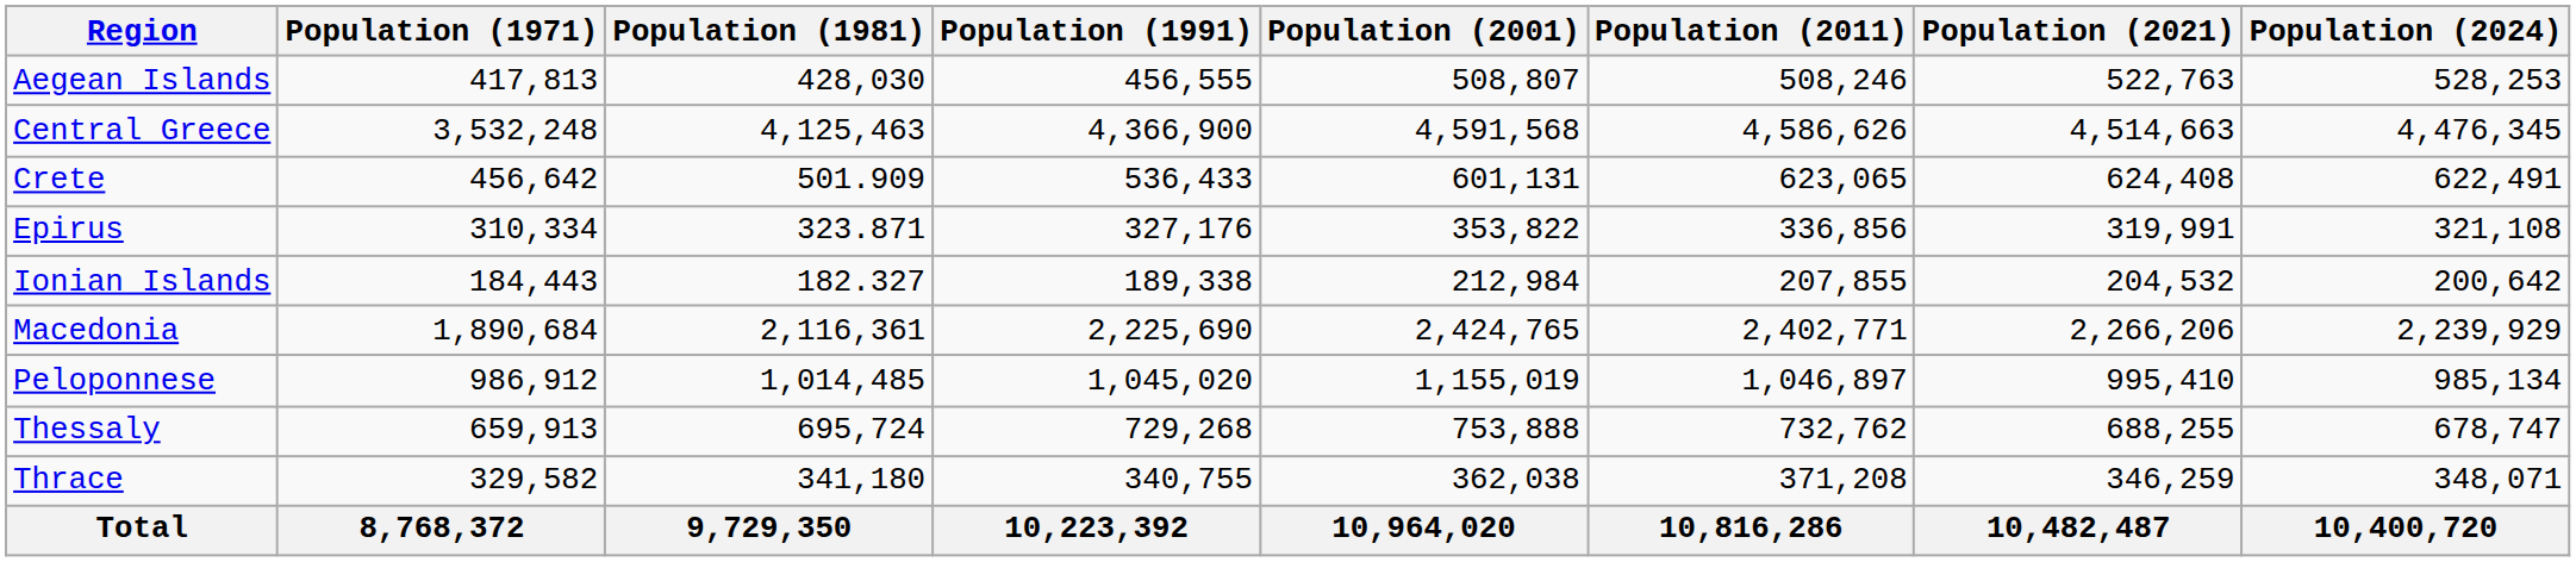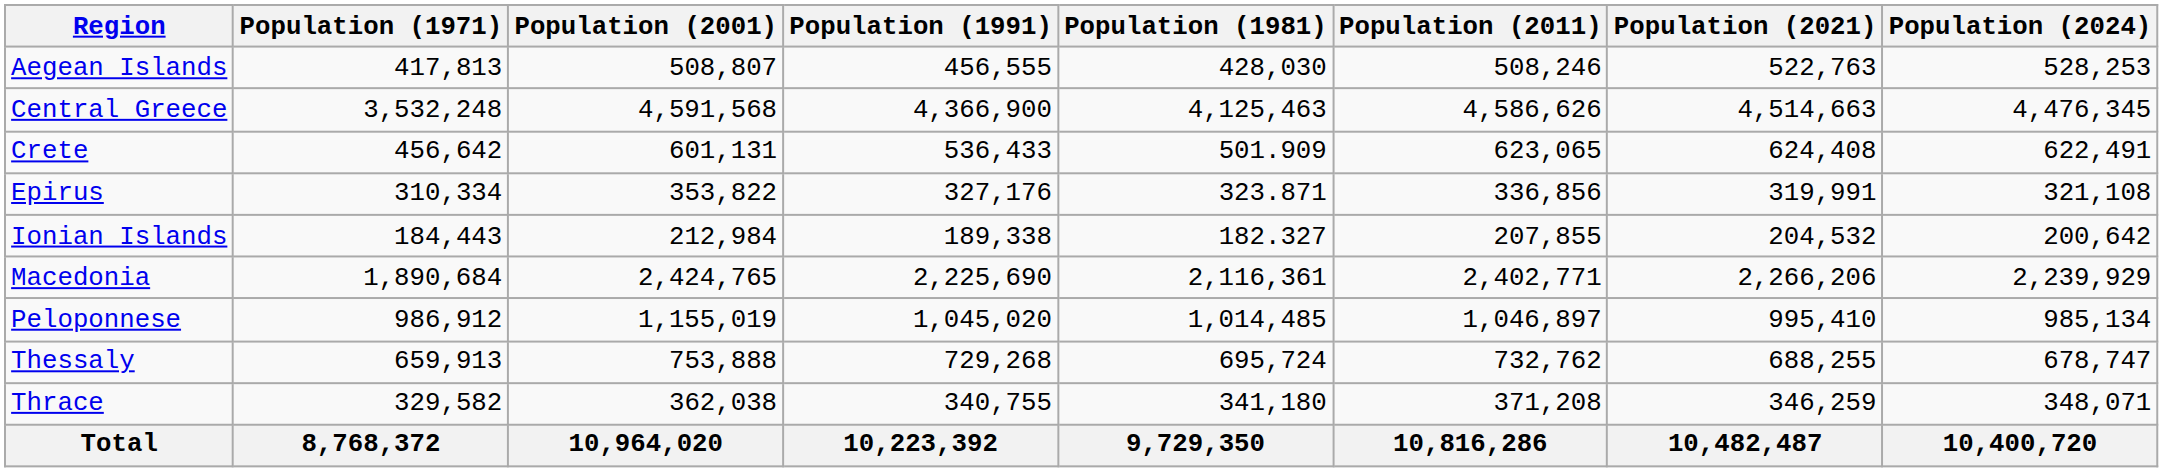columns swapped: Population (1981) <-> Population (2001)
